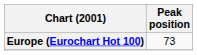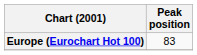Europe (Eurochart Hot 100) | Peak position: 73 -> 83
